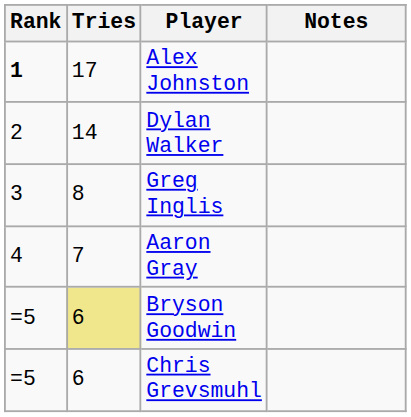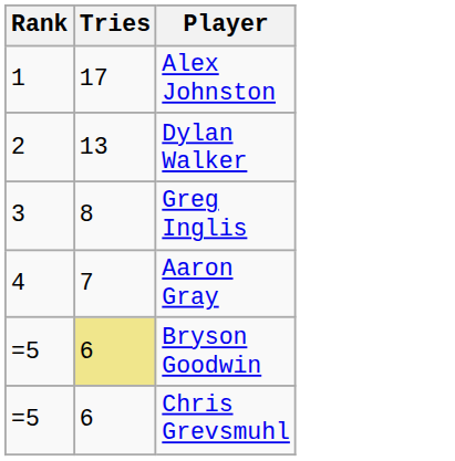- column: Notes
Alex Johnston | Rank: bold -> normal
Dylan Walker | Tries: 14 -> 13
